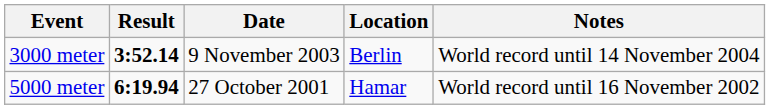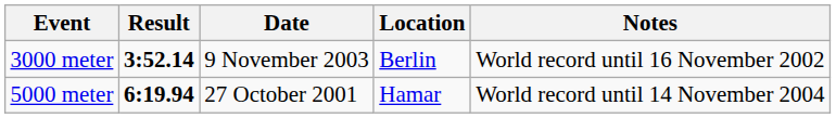3000 meter | Notes: World record until 14 November 2004 -> World record until 16 November 2002
5000 meter | Notes: World record until 16 November 2002 -> World record until 14 November 2004
